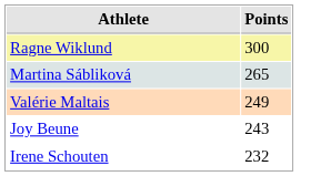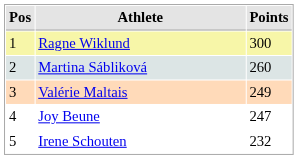+ column: Pos | 1 | 2 | 3 | 4 | 5
Martina Sábliková | Points: 265 -> 260
Joy Beune | Points: 243 -> 247
